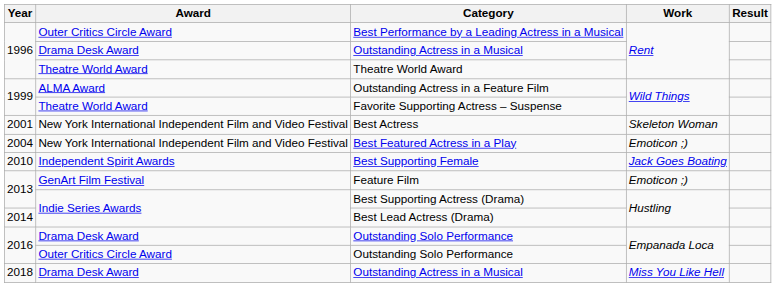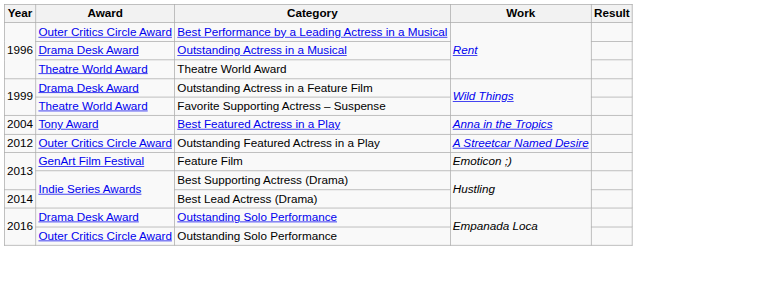Outstanding Actress in a Feature Film | Award: ALMA Award -> Drama Desk Award
- row: 2001 | New York International Independent Film and Video Festival | Best Actress | Skeleton Woman
Best Featured Actress in a Play | Award: New York International Independent Film and Video Festival -> Tony Award
Best Featured Actress in a Play | Work: Emoticon ;) -> Anna in the Tropics
- row: 2010 | Independent Spirit Awards | Best Supporting Female | Jack Goes Boating
+ row: 2012 | Outer Critics Circle Award | Outstanding Featured Actress in a Play | A Streetcar Named Desire
- row: 2018 | Drama Desk Award | Outstanding Actress in a Musical | Miss You Like Hell
